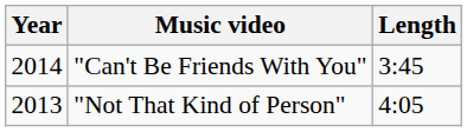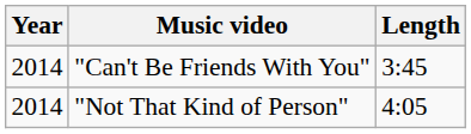"Not That Kind of Person" | Year: 2013 -> 2014
